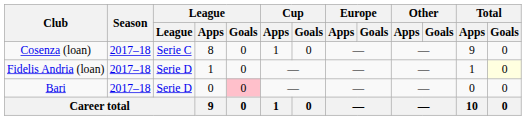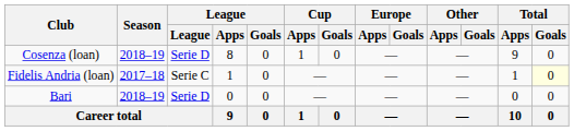Cosenza (loan) | Season: 2017–18 -> 2018–19
Cosenza (loan) | League: Serie C -> Serie D
Fidelis Andria (loan) | League: Serie D -> Serie C
Bari | Season: 2017–18 -> 2018–19
Bari | League / Goals: pink background -> no background
